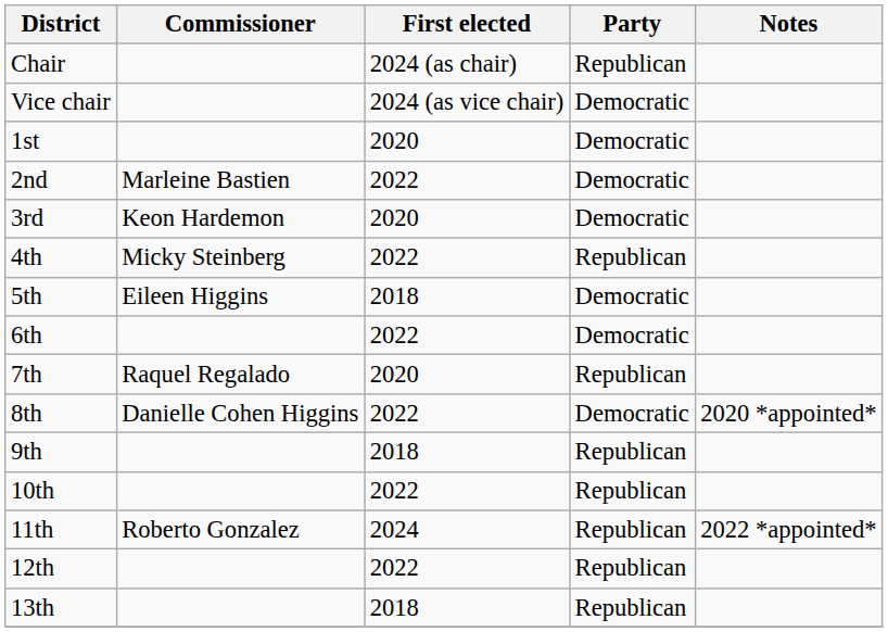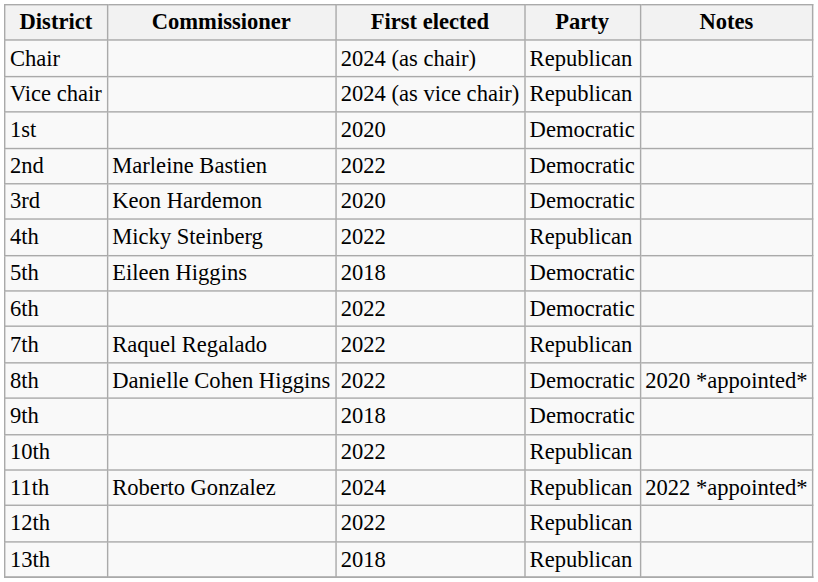Vice chair | Party: Democratic -> Republican
7th | First elected: 2020 -> 2022
9th | Party: Republican -> Democratic
